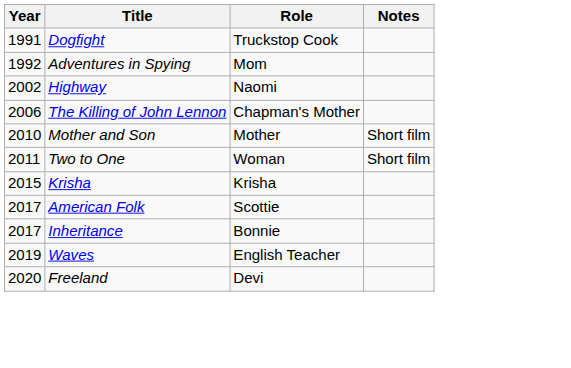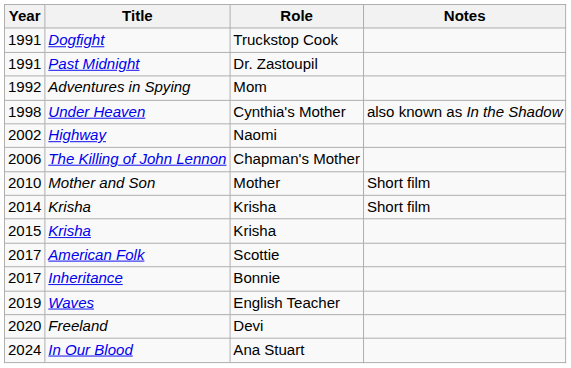+ row: 1991 | Past Midnight | Dr. Zastoupil
+ row: 1998 | Under Heaven | Cynthia's Mother | also known as In the Shadow
- row: 2011 | Two to One | Woman | Short film
+ row: 2014 | Krisha | Krisha | Short film
+ row: 2024 | In Our Blood | Ana Stuart
